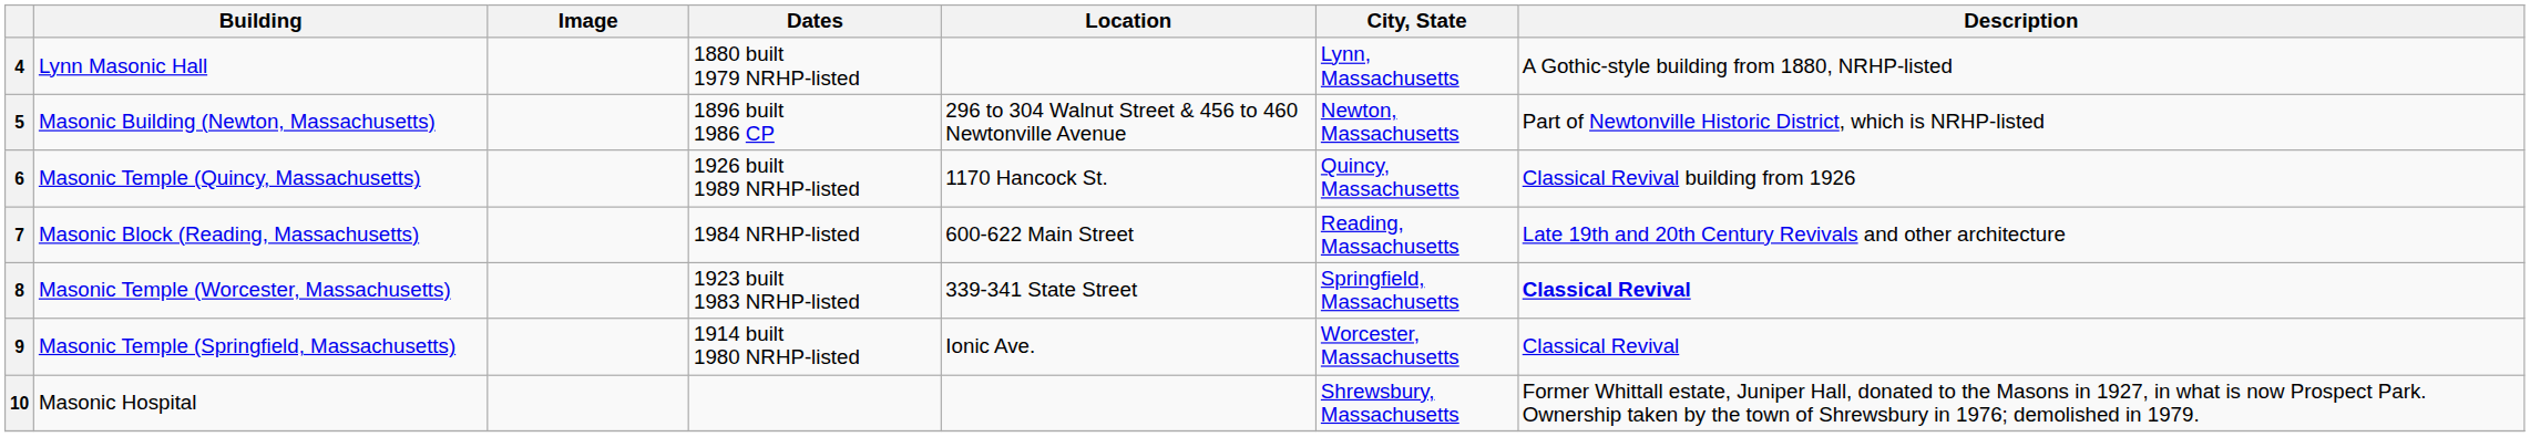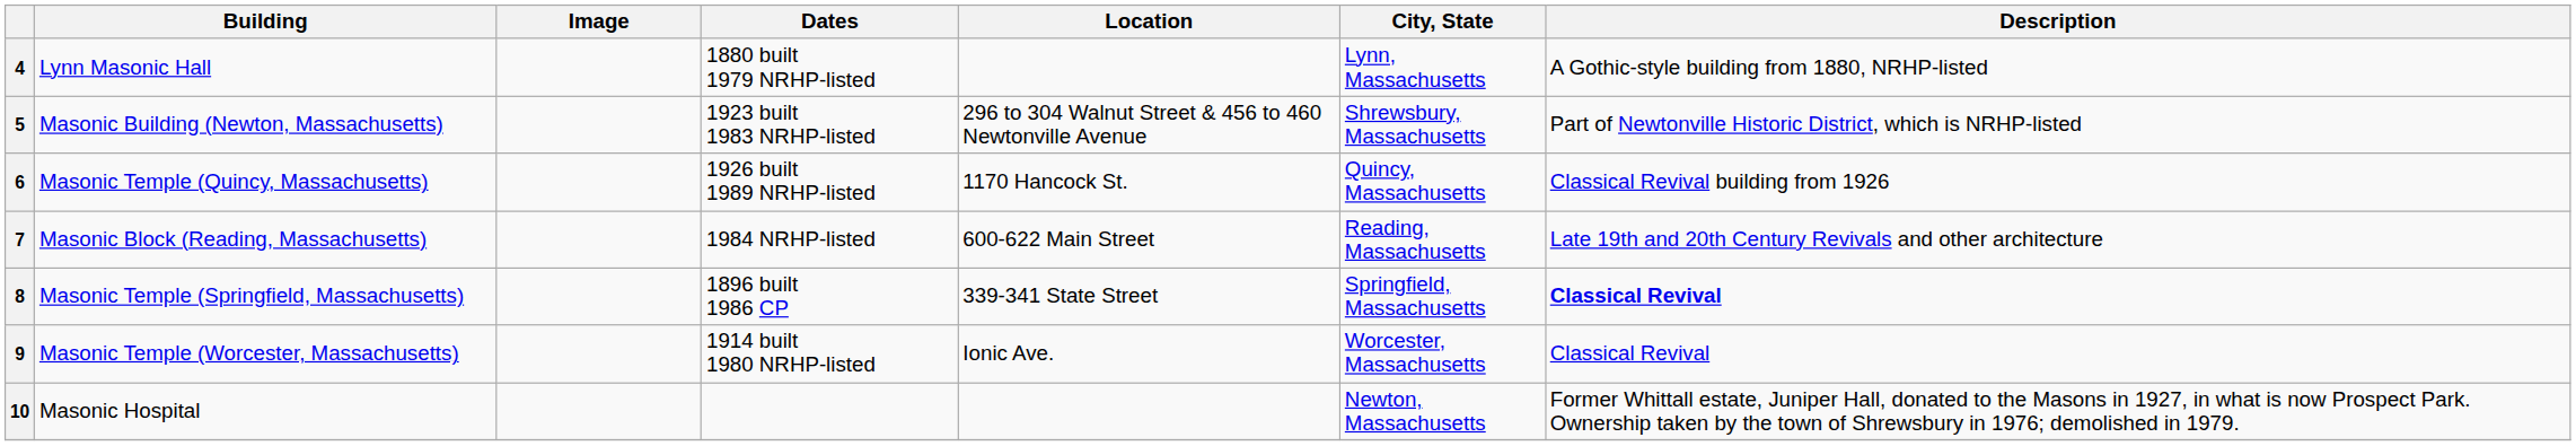5 | Dates: 1896 built 1986 CP -> 1923 built 1983 NRHP-listed
5 | City, State: Newton, Massachusetts -> Shrewsbury, Massachusetts
8 | Building: Masonic Temple (Worcester, Massachusetts) -> Masonic Temple (Springfield, Massachusetts)
8 | Dates: 1923 built 1983 NRHP-listed -> 1896 built 1986 CP
9 | Building: Masonic Temple (Springfield, Massachusetts) -> Masonic Temple (Worcester, Massachusetts)
10 | City, State: Shrewsbury, Massachusetts -> Newton, Massachusetts
